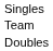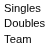rows swapped: Doubles <-> Team
